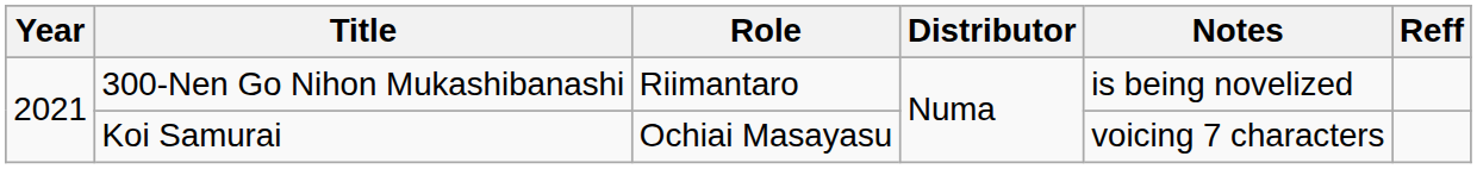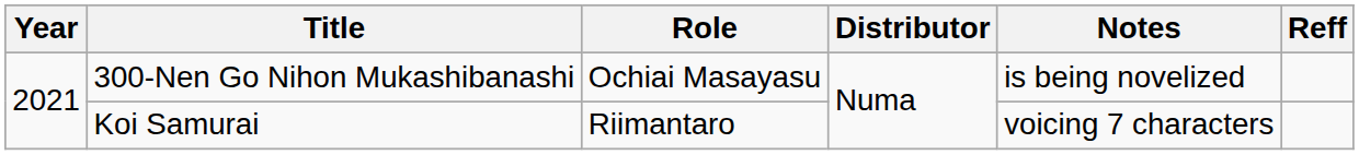300-Nen Go Nihon Mukashibanashi | Role: Riimantaro -> Ochiai Masayasu
Koi Samurai | Role: Ochiai Masayasu -> Riimantaro
